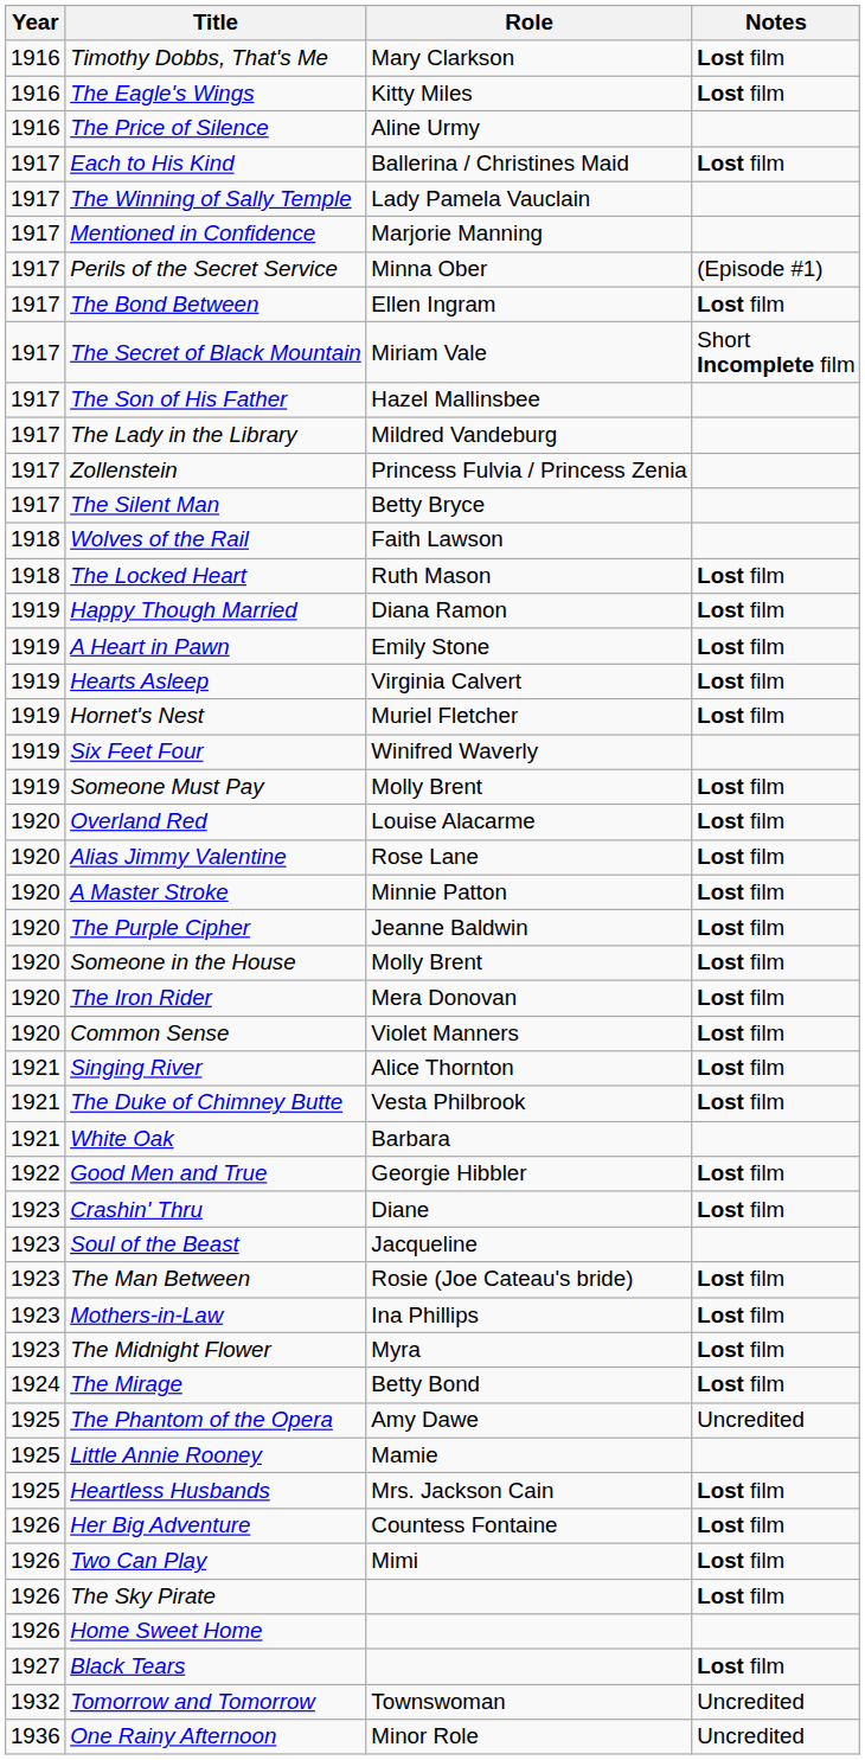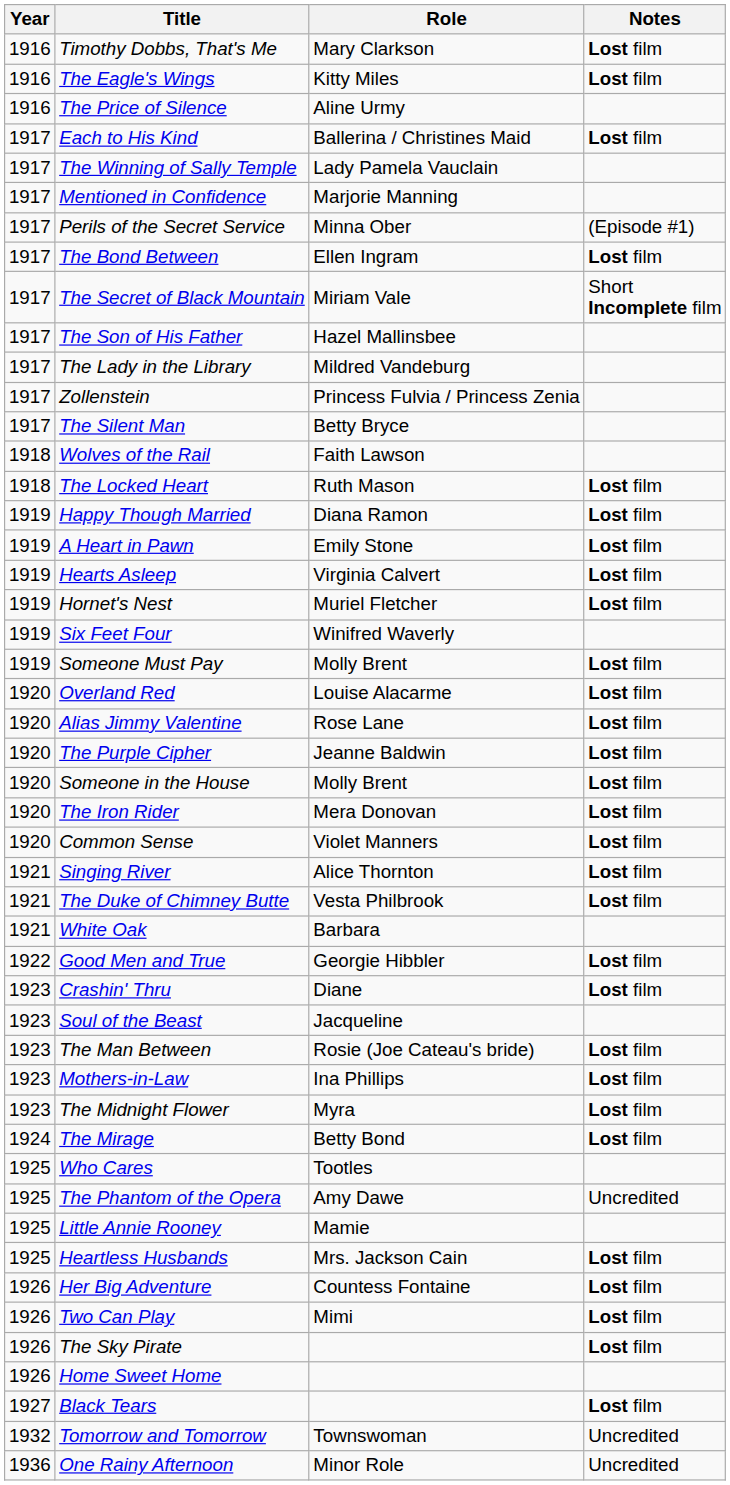- row: 1920 | A Master Stroke | Minnie Patton | Lost film
+ row: 1925 | Who Cares | Tootles
